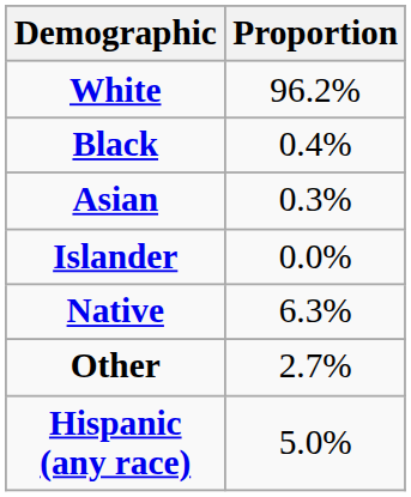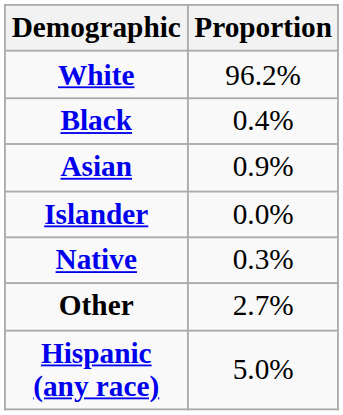Asian | Proportion: 0.3% -> 0.9%
Native | Proportion: 6.3% -> 0.3%
